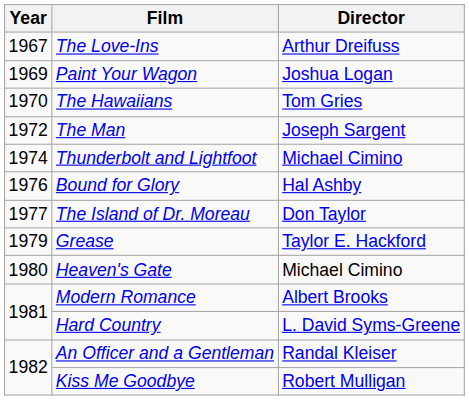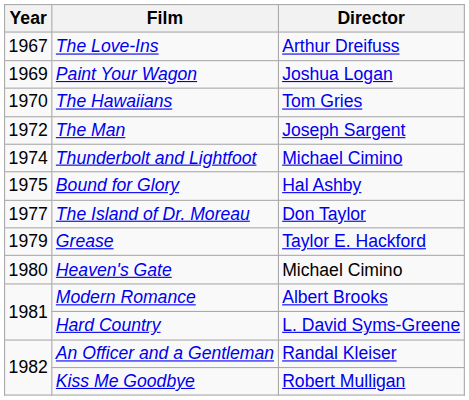Bound for Glory | Year: 1976 -> 1975
